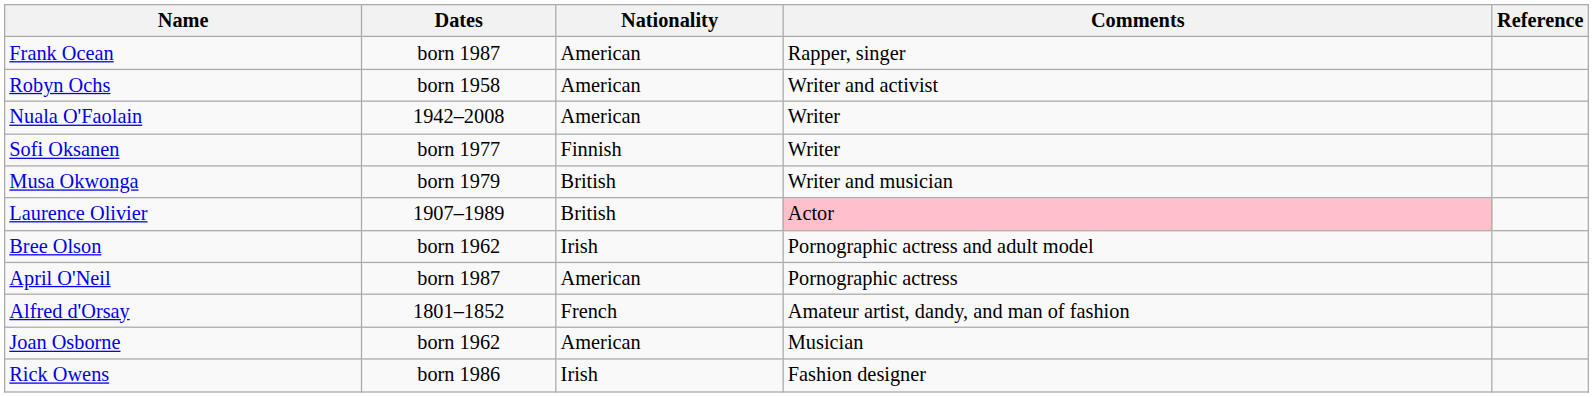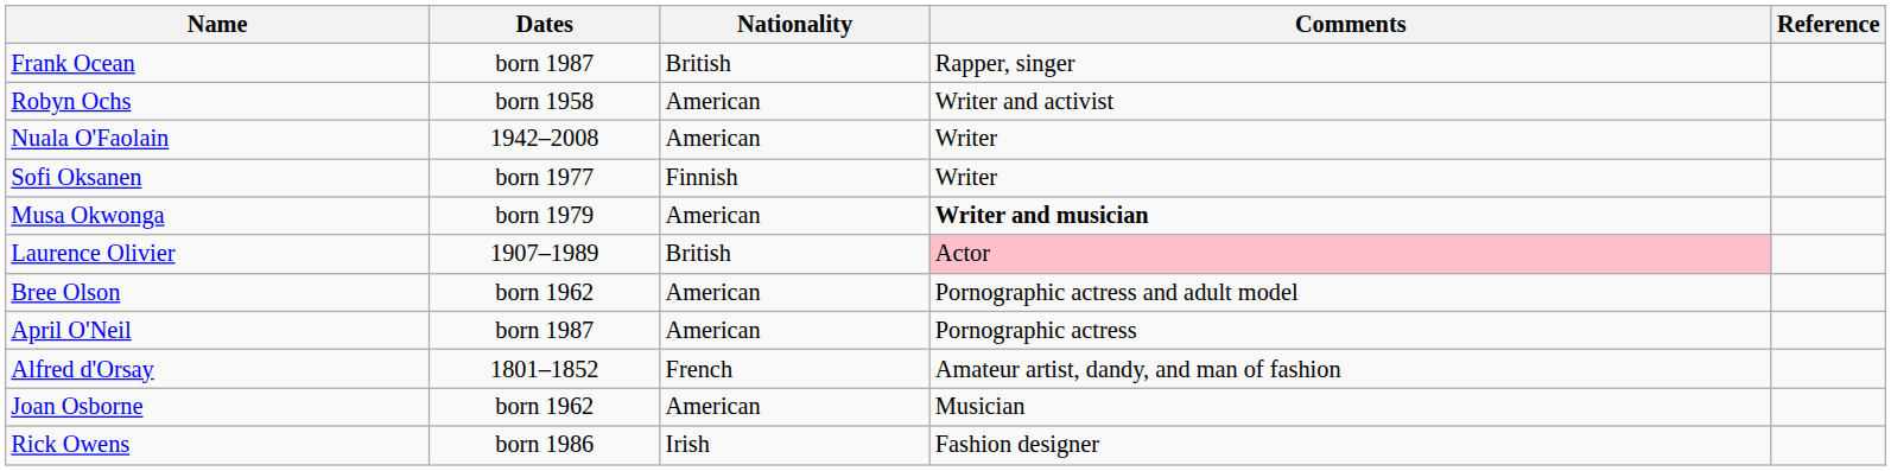Frank Ocean | Nationality: American -> British
Musa Okwonga | Nationality: British -> American
Musa Okwonga | Comments: normal -> bold
Bree Olson | Nationality: Irish -> American
